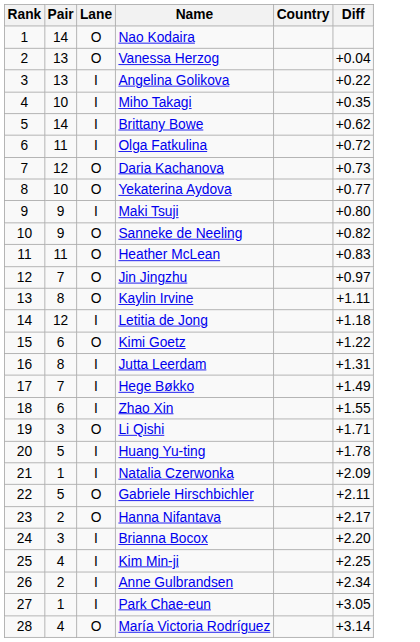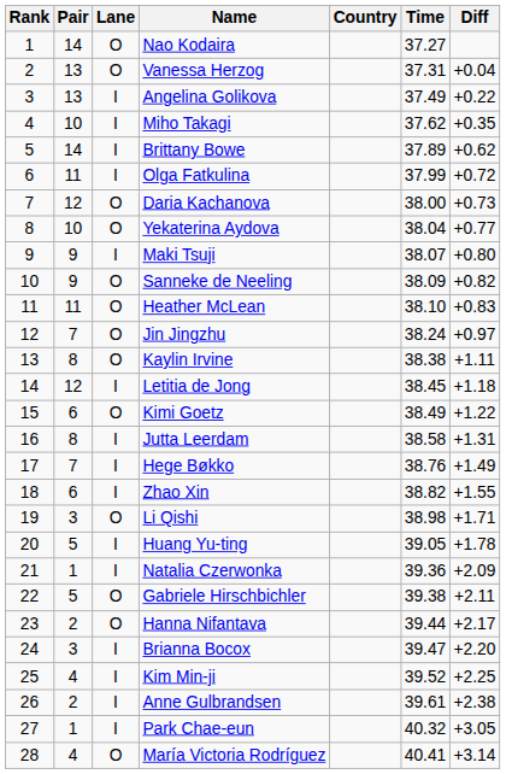+ column: Time | 37.27 | 37.31 | 37.49 | 37.62 | 37.89 | 37.99 | 38.00 | 38.04 | 38.07 | 38.09 | 38.10 | 38.24 | 38.38 | 38.45 | 38.49 | 38.58 | 38.76 | 38.82 | 38.98 | 39.05 | 39.36 | 39.38 | 39.44 | 39.47 | 39.52 | 39.61 | 40.32 | 40.41
Anne Gulbrandsen | Diff: +2.34 -> +2.38
